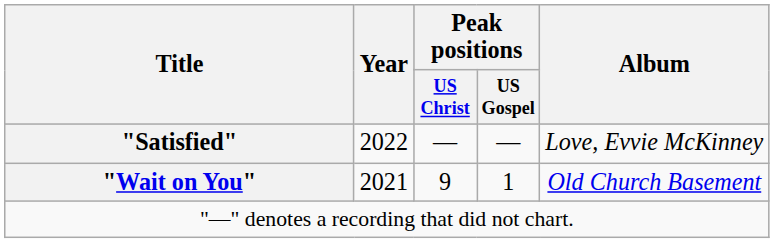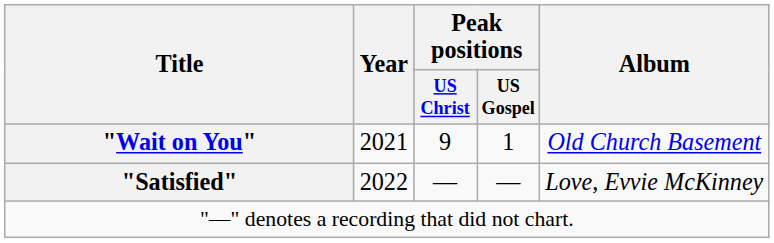rows swapped: "Wait on You" <-> "Satisfied"
